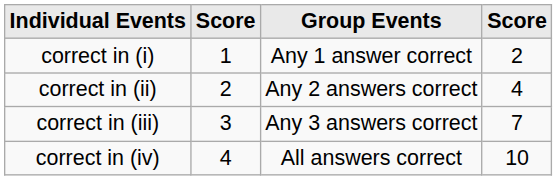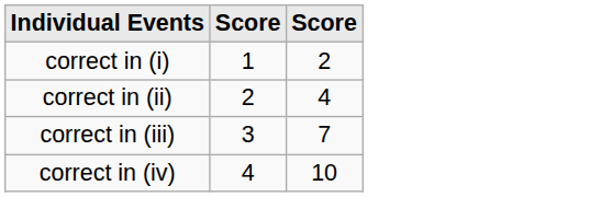- column: Group Events | Any 1 answer correct | Any 2 answers correct | Any 3 answers correct | All answers correct
